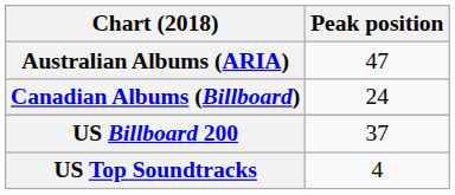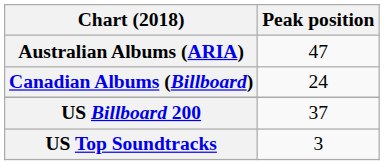US Top Soundtracks | Peak position: 4 -> 3
